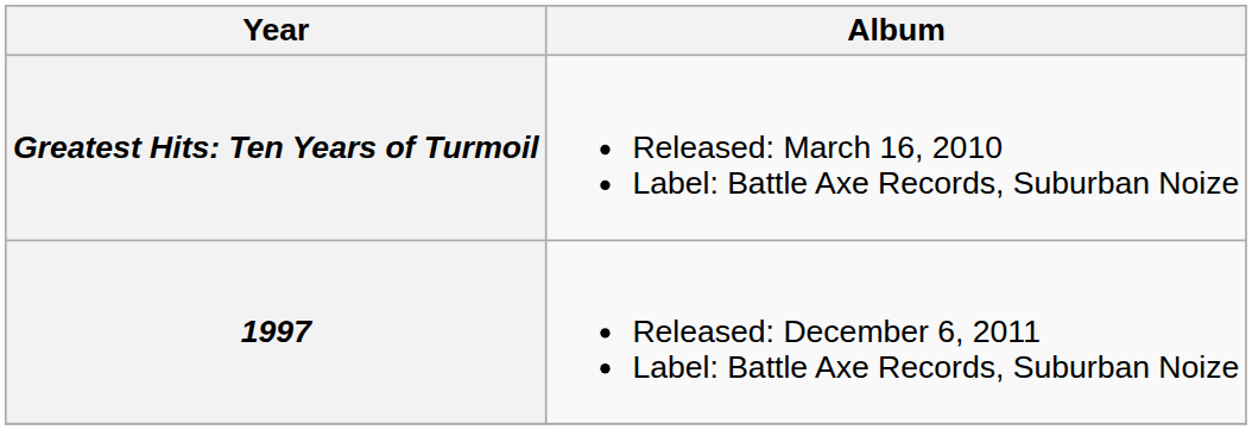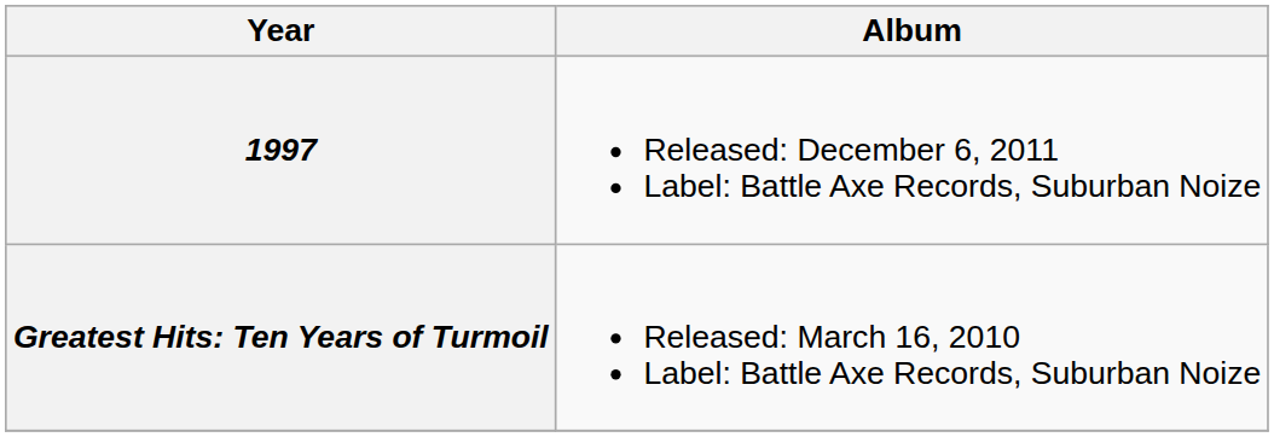rows swapped: Greatest Hits: Ten Years of Turmoil <-> 1997
